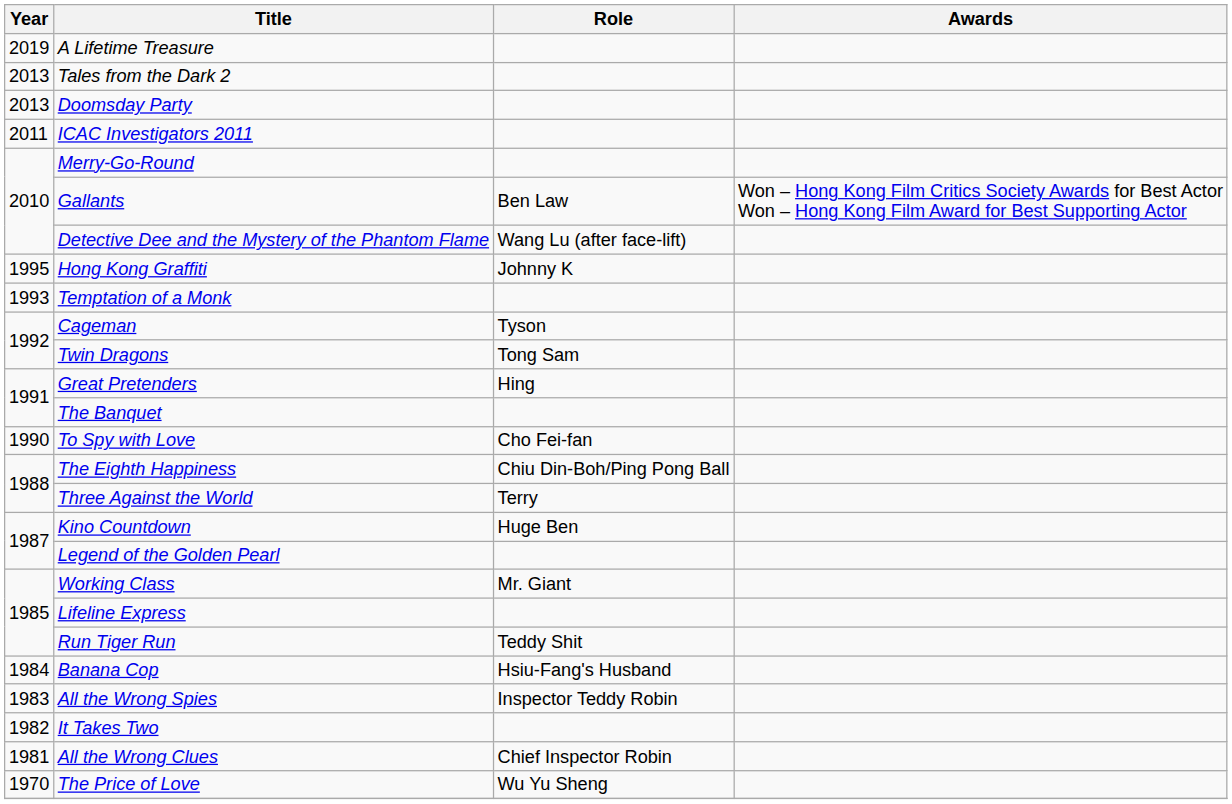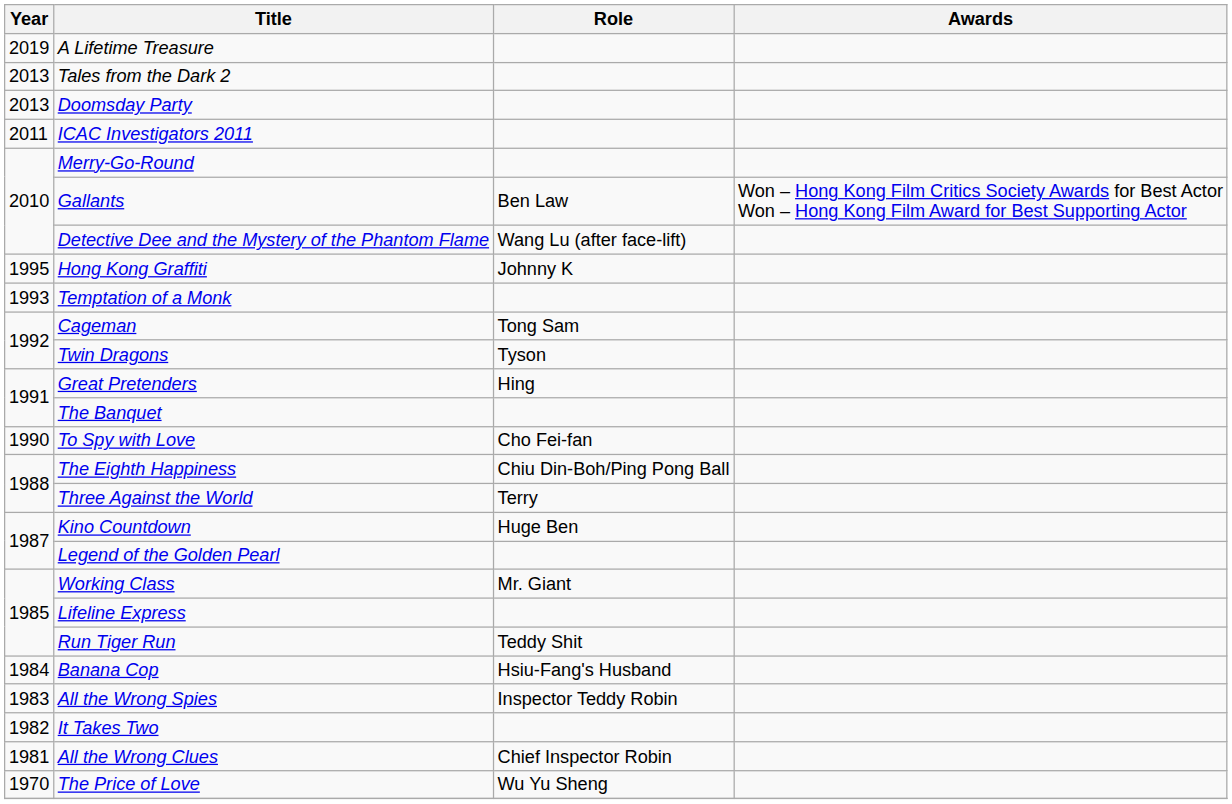Cageman | Role: Tyson -> Tong Sam
Twin Dragons | Role: Tong Sam -> Tyson
